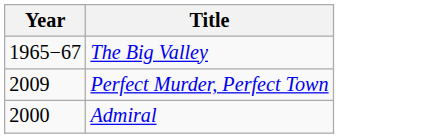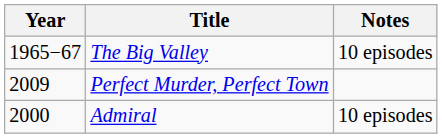+ column: Notes | 10 episodes | 10 episodes
